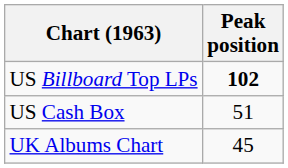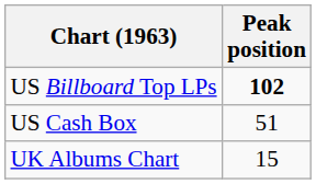UK Albums Chart | Peak position: 45 -> 15
